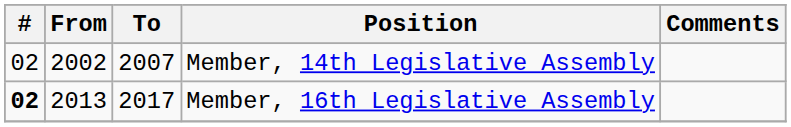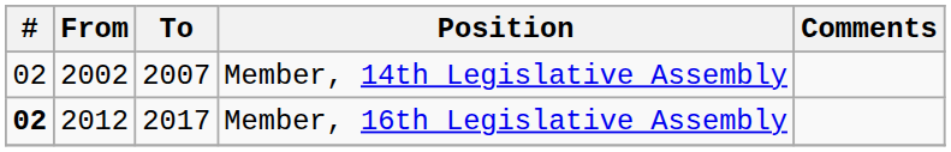Member, 16th Legislative Assembly | From: 2013 -> 2012
